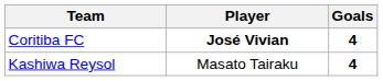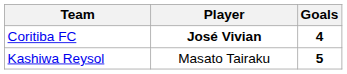Kashiwa Reysol | Goals: 4 -> 5
